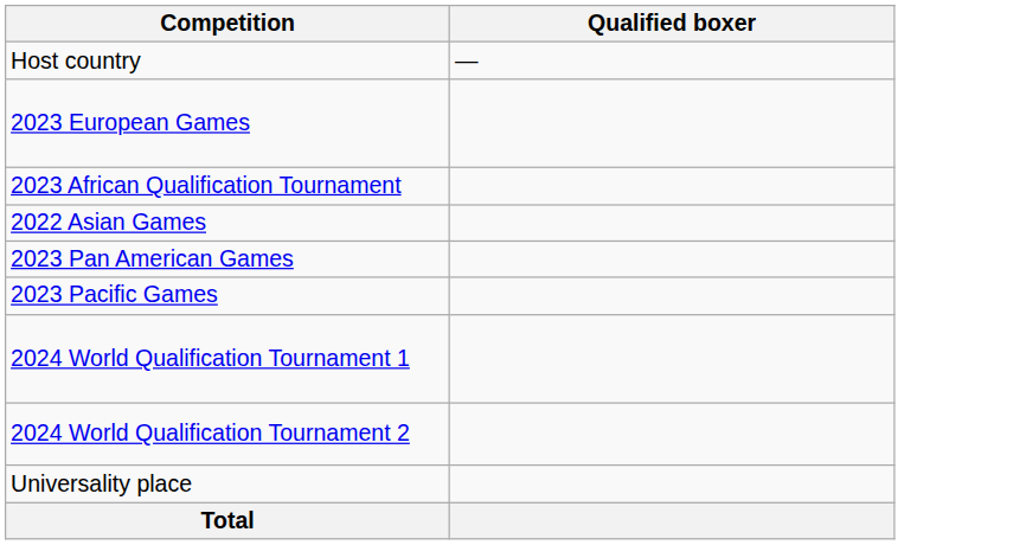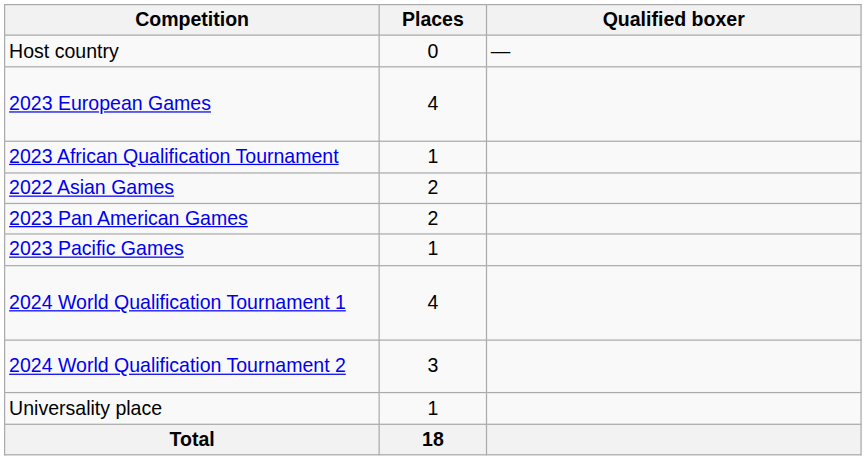+ column: Places | 0 | 4 | 1 | 2 | 2 | 1 | 4 | 3 | 1 | 18
